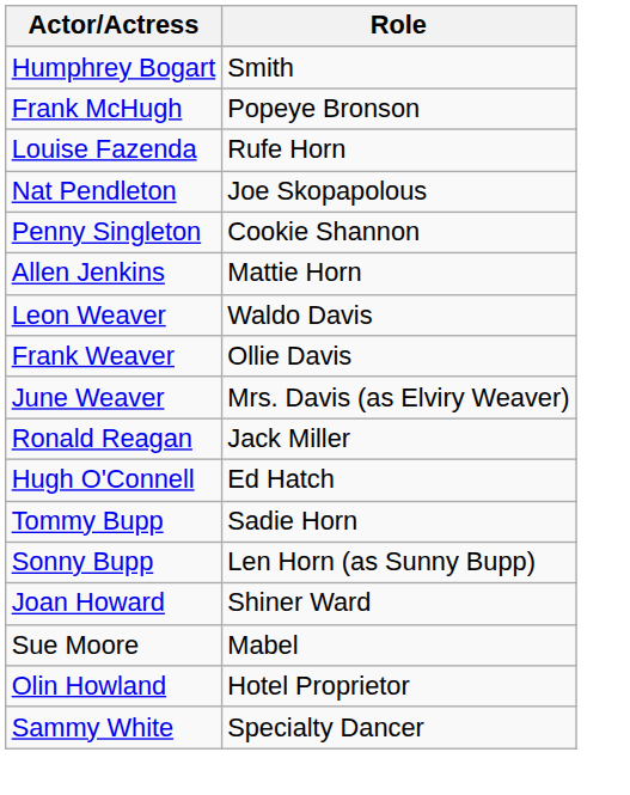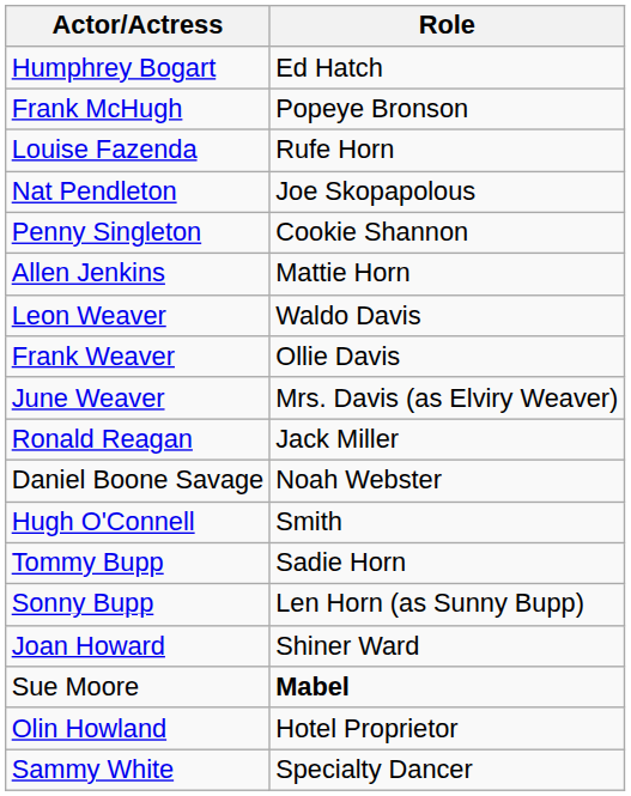Humphrey Bogart | Role: Smith -> Ed Hatch
+ row: Daniel Boone Savage | Noah Webster
Hugh O'Connell | Role: Ed Hatch -> Smith
Sue Moore | Role: normal -> bold
